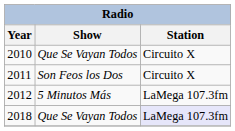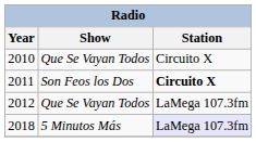2011 | Station: normal -> bold
2012 | Show: 5 Minutos Más -> Que Se Vayan Todos
2018 | Show: Que Se Vayan Todos -> 5 Minutos Más
